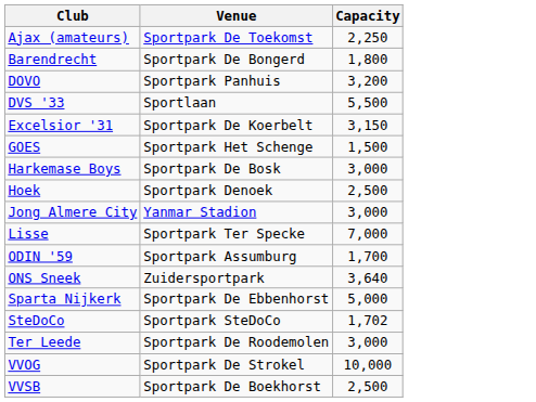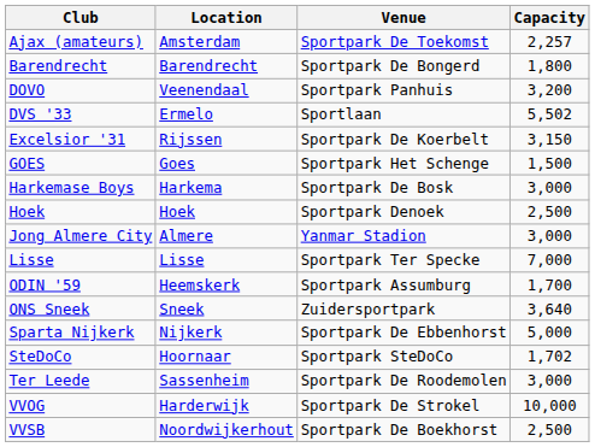+ column: Location | Amsterdam | Barendrecht | Veenendaal | Ermelo | Rijssen | Goes | Harkema | Hoek | Almere | Lisse | Heemskerk | Sneek | Nijkerk | Hoornaar | Sassenheim | Harderwijk | Noordwijkerhout
Ajax (amateurs) | Capacity: 2,250 -> 2,257
DVS '33 | Capacity: 5,500 -> 5,502
